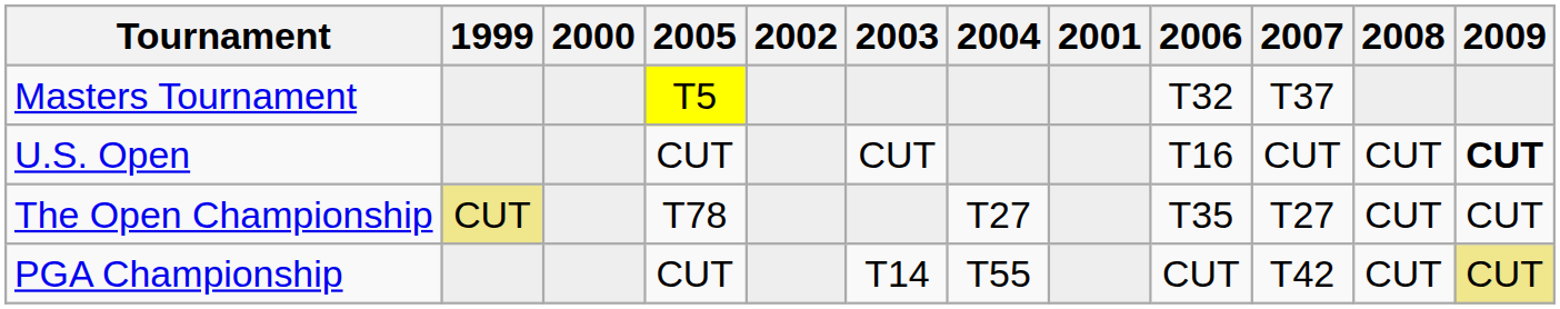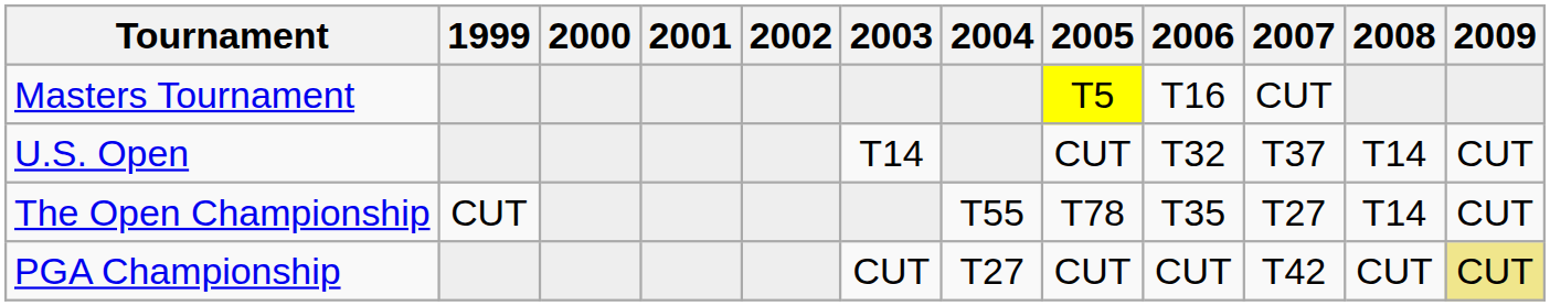columns swapped: 2001 <-> 2005
Masters Tournament | 2006: T32 -> T16
Masters Tournament | 2007: T37 -> CUT
U.S. Open | 2003: CUT -> T14
U.S. Open | 2006: T16 -> T32
U.S. Open | 2007: CUT -> T37
U.S. Open | 2008: CUT -> T14
U.S. Open | 2009: bold -> normal
The Open Championship | 1999: khaki background -> no background
The Open Championship | 2004: T27 -> T55
The Open Championship | 2008: CUT -> T14
PGA Championship | 2003: T14 -> CUT
PGA Championship | 2004: T55 -> T27
